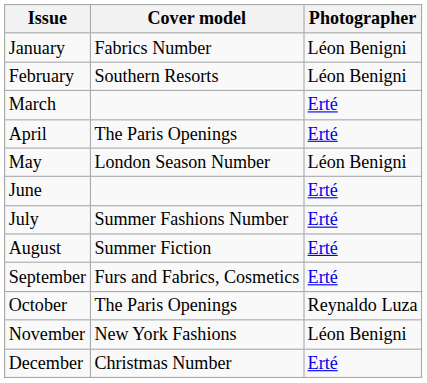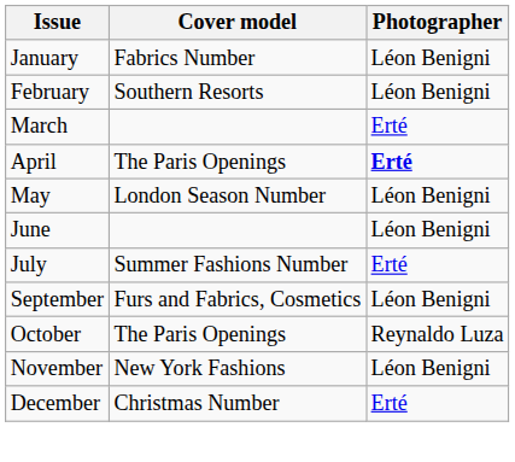April | Photographer: normal -> bold
June | Photographer: Erté -> Léon Benigni
- row: August | Summer Fiction | Erté
September | Photographer: Erté -> Léon Benigni
